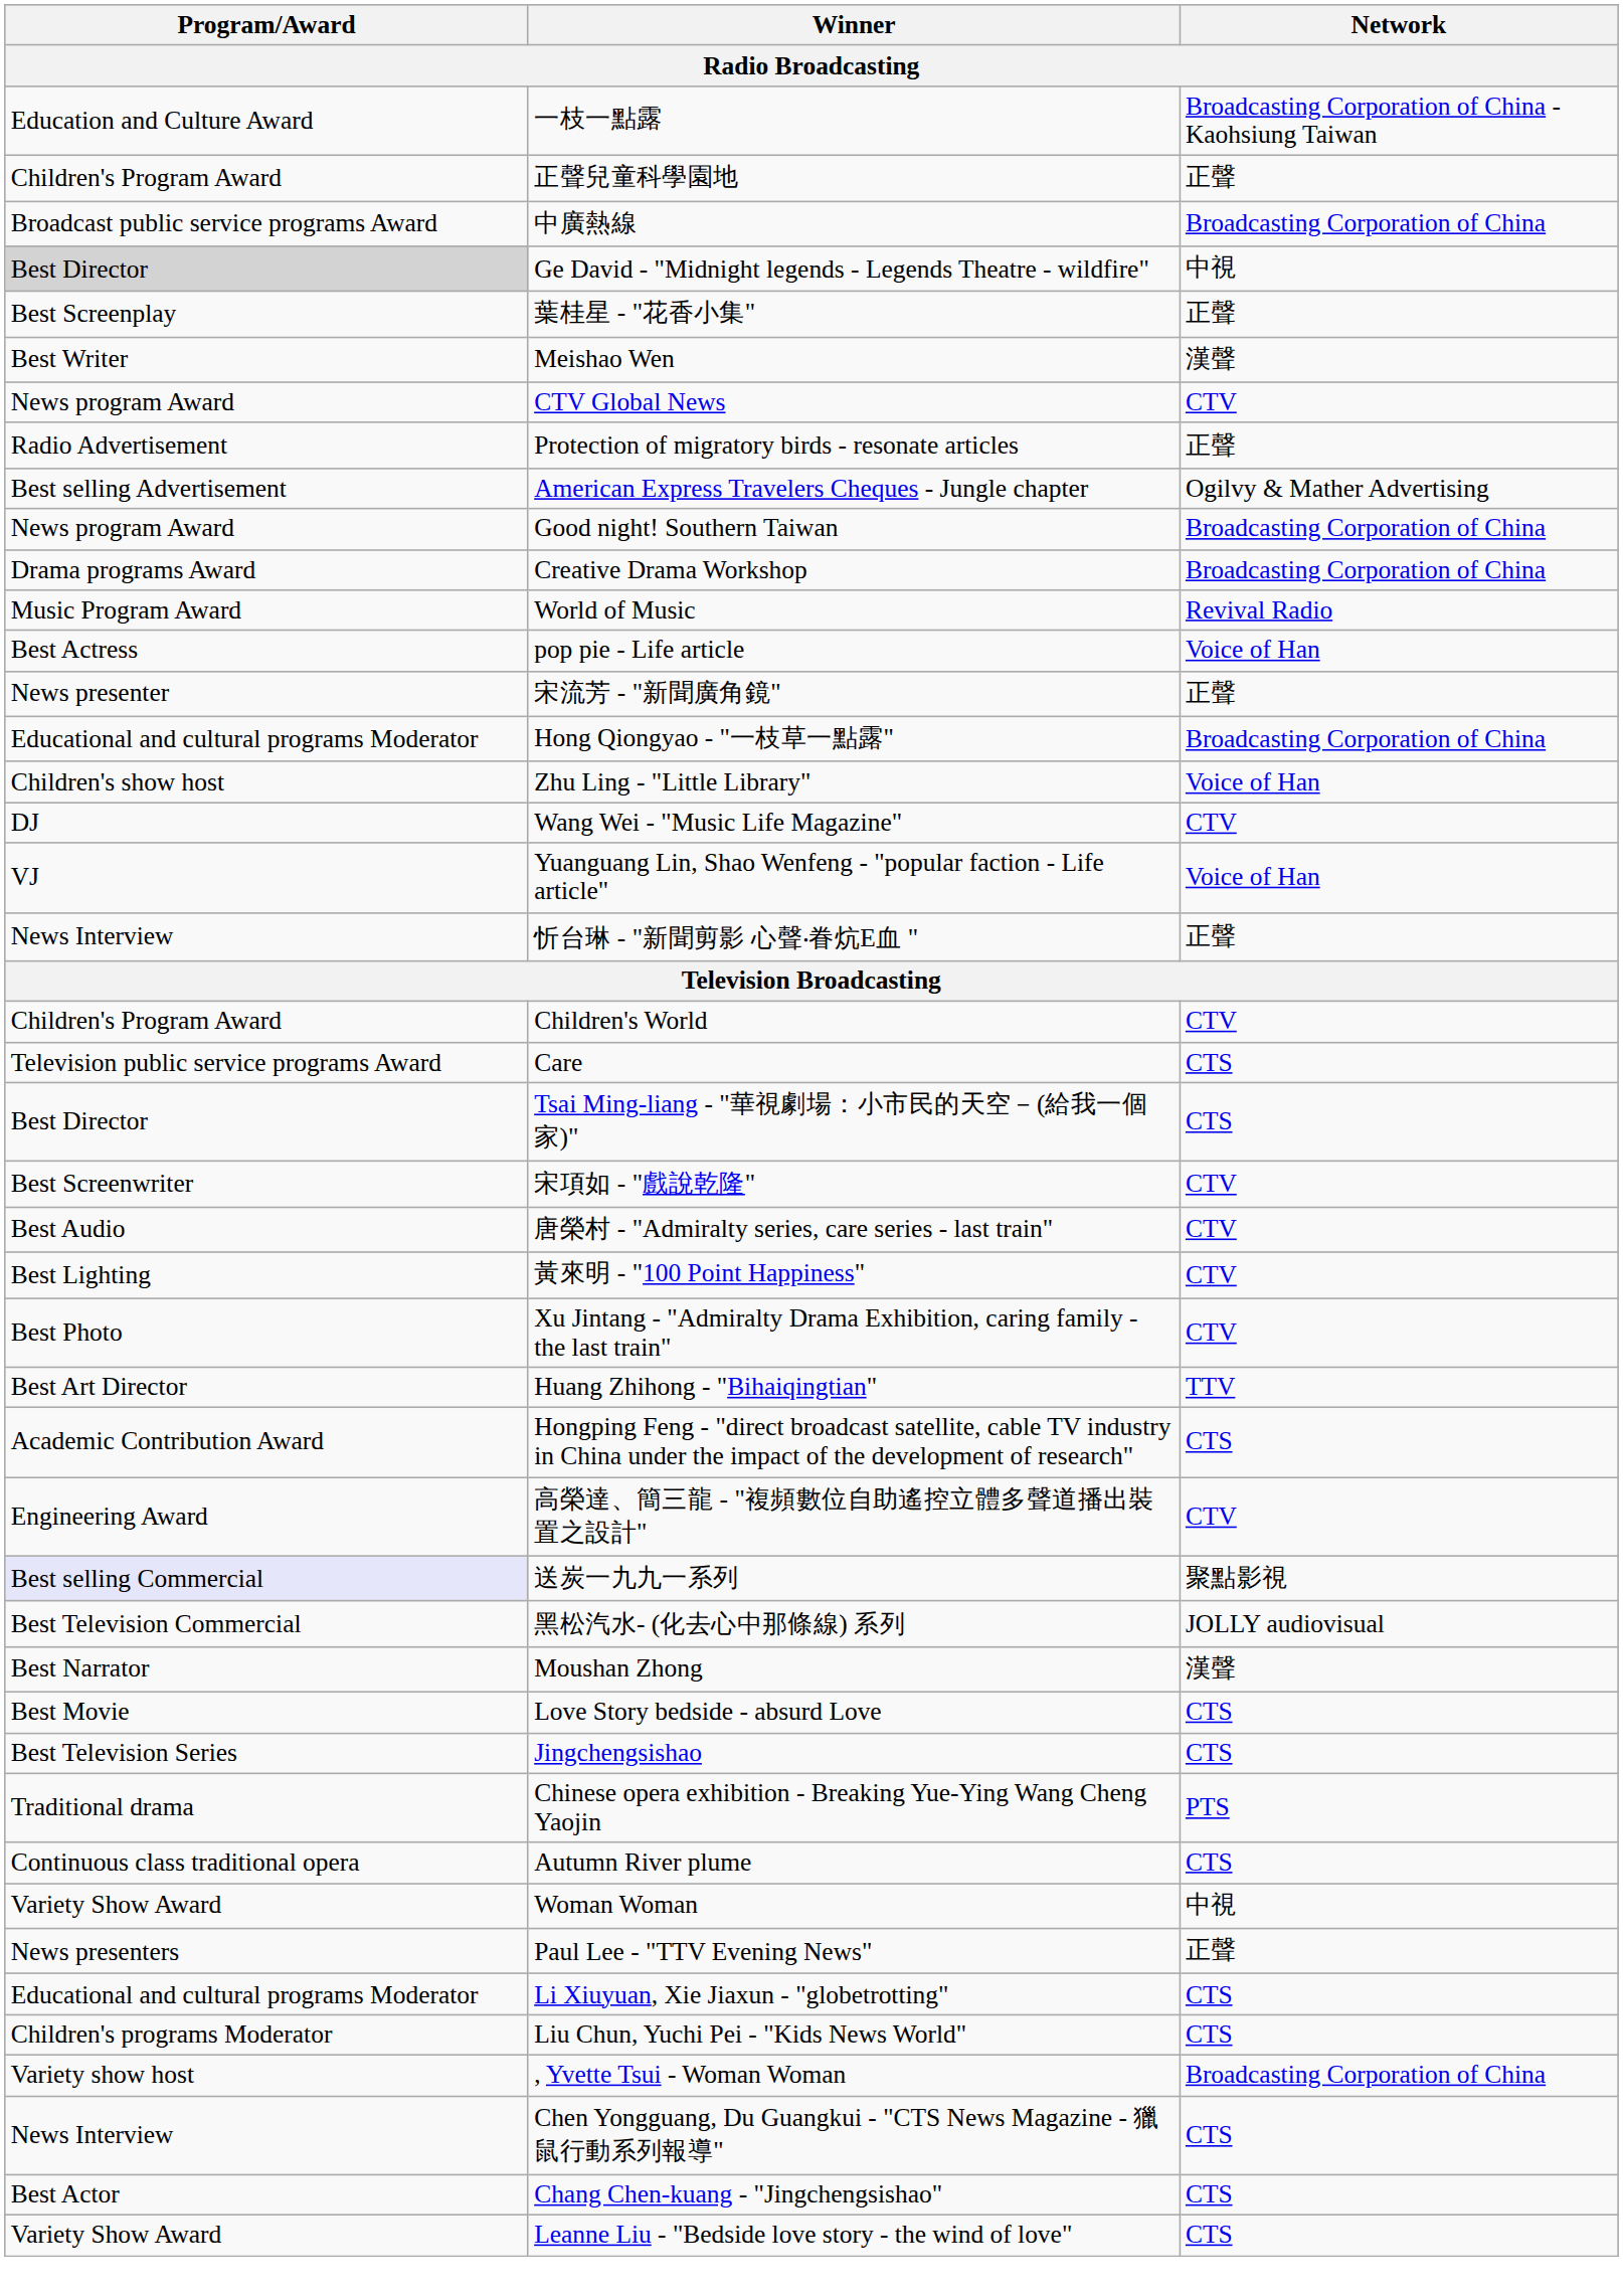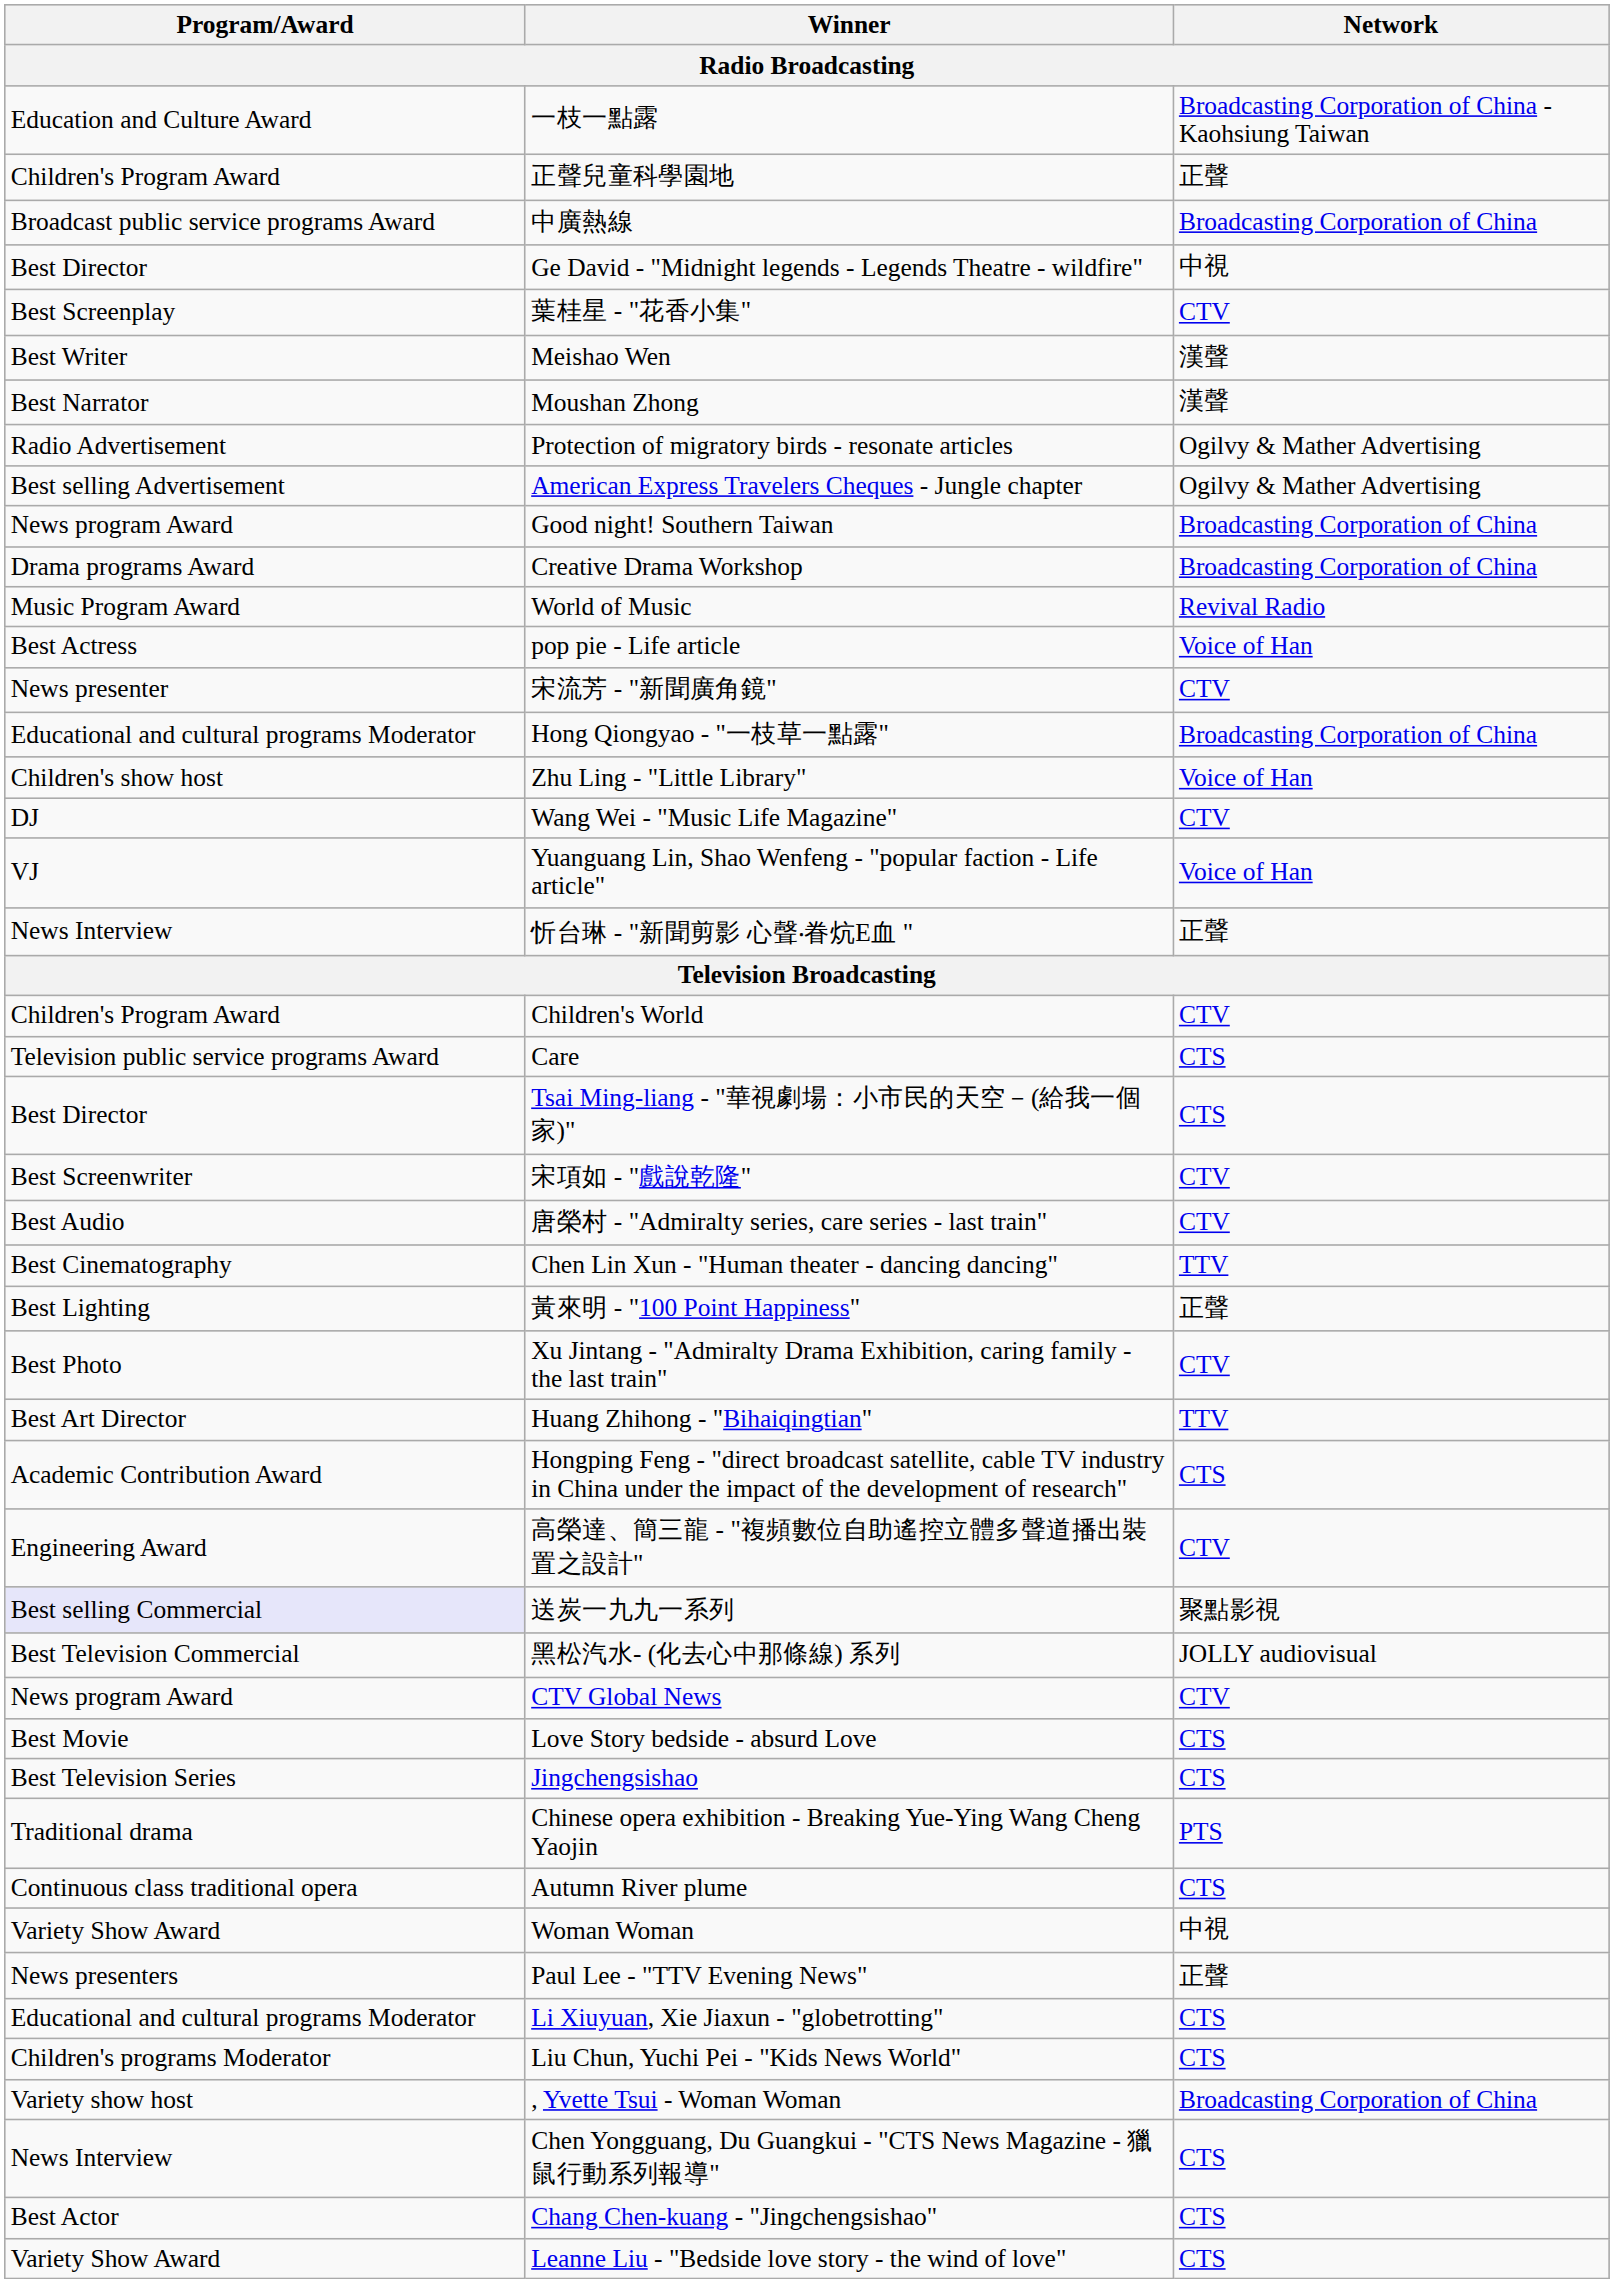Ge David - "Midnight legends - Legends Theatre - wildfire" | Program/Award: lightgrey background -> no background
葉桂星 - "花香小集" | Network: 正聲 -> CTV
rows swapped: Moushan Zhong <-> CTV Global News
Protection of migratory birds - resonate articles | Network: 正聲 -> Ogilvy & Mather Advertising
宋流芳 - "新聞廣角鏡" | Network: 正聲 -> CTV
+ row: Best Cinematography | Chen Lin Xun - "Human theater - dancing dancing" | TTV
黃來明 - "100 Point Happiness" | Network: CTV -> 正聲
